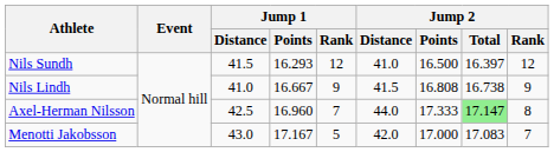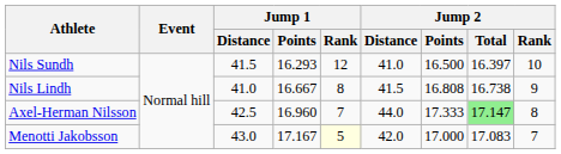Nils Sundh | Jump 2 / Rank: 12 -> 10
Nils Lindh | Jump 1 / Rank: 9 -> 8
Menotti Jakobsson | Jump 1 / Rank: no background -> lightyellow background
